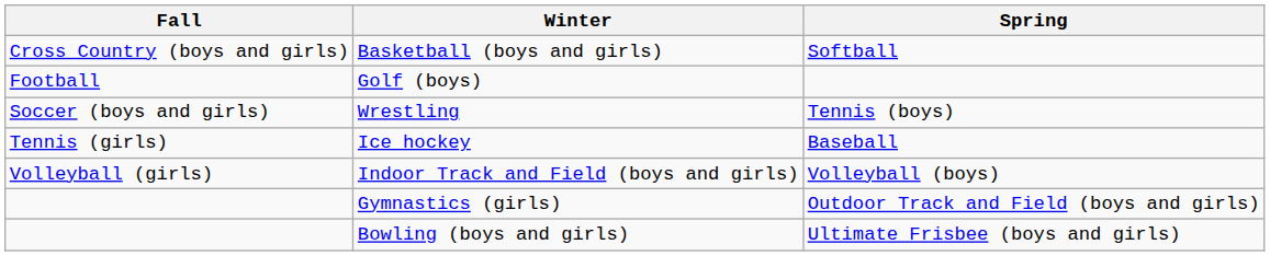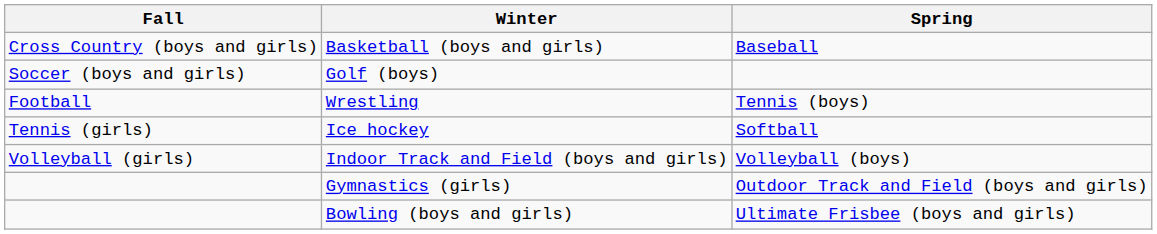Basketball (boys and girls) | Spring: Softball -> Baseball
Golf (boys) | Fall: Football -> Soccer (boys and girls)
Wrestling | Fall: Soccer (boys and girls) -> Football
Ice hockey | Spring: Baseball -> Softball
